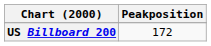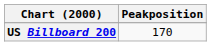US Billboard 200 | Peakposition: 172 -> 170
